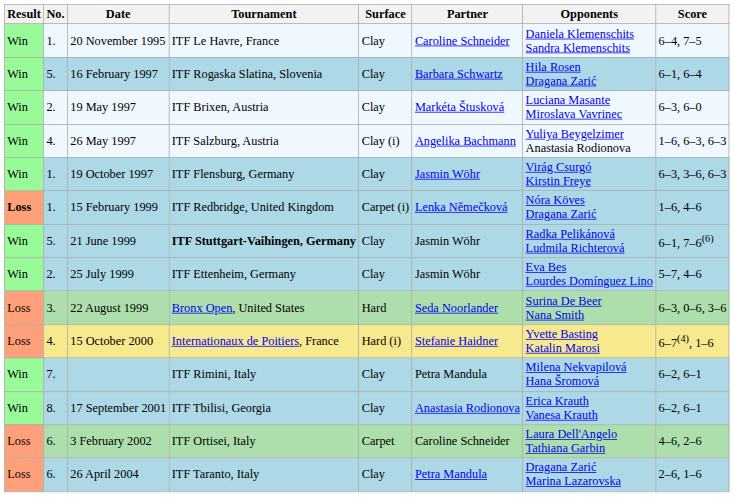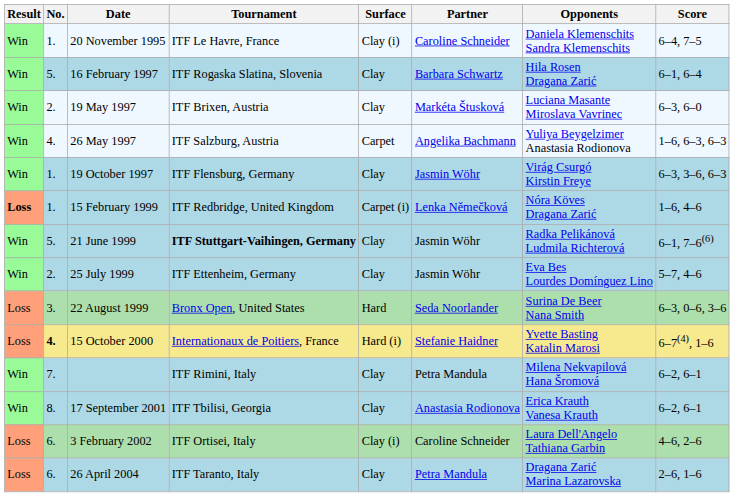20 November 1995 | Surface: Clay -> Clay (i)
26 May 1997 | Surface: Clay (i) -> Carpet
15 October 2000 | No.: normal -> bold
3 February 2002 | Surface: Carpet -> Clay (i)
